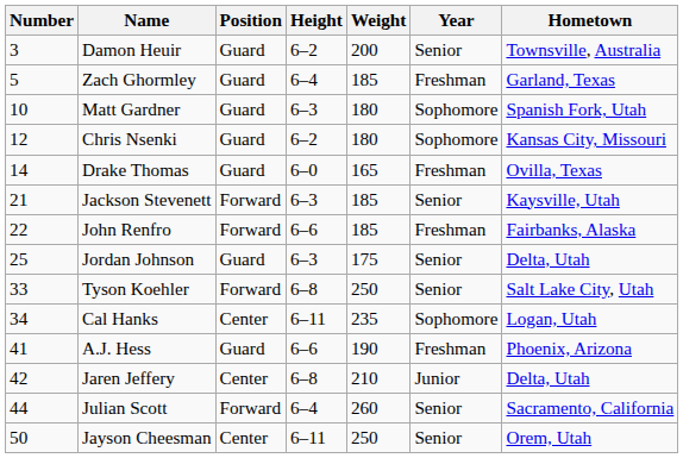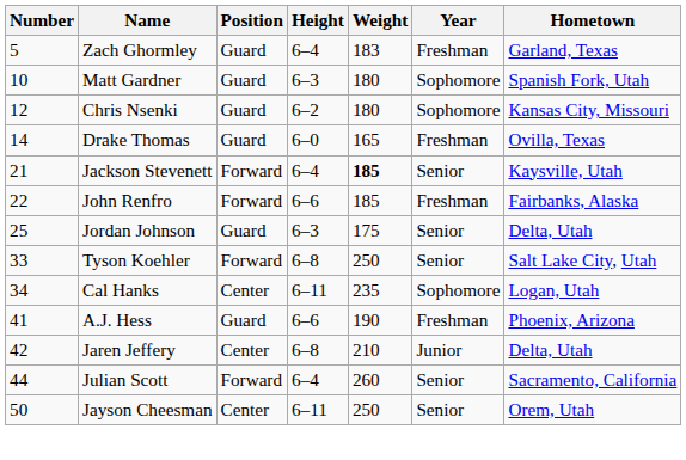- row: 3 | Damon Heuir | Guard | 6–2 | 200 | Senior | Townsville, Australia
Zach Ghormley | Weight: 185 -> 183
Jackson Stevenett | Height: 6–3 -> 6–4
Jackson Stevenett | Weight: normal -> bold
